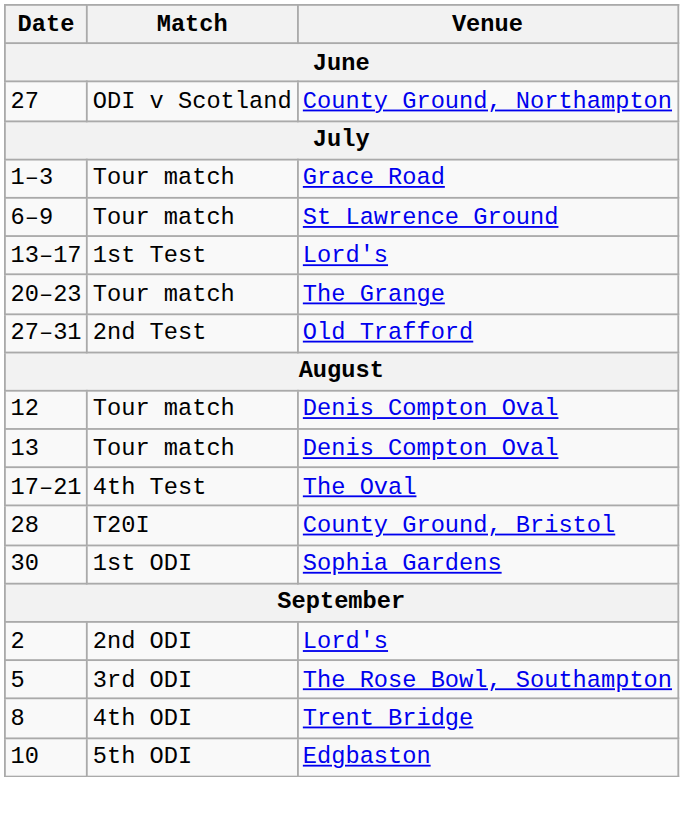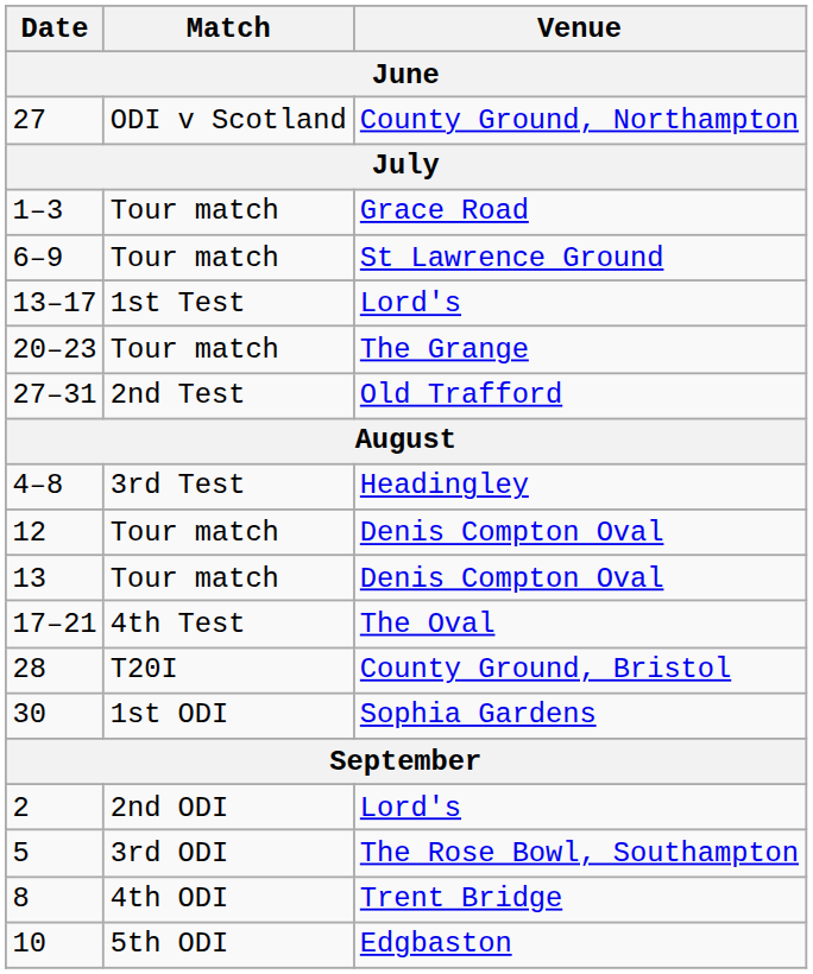+ row: 4–8 | 3rd Test | Headingley
